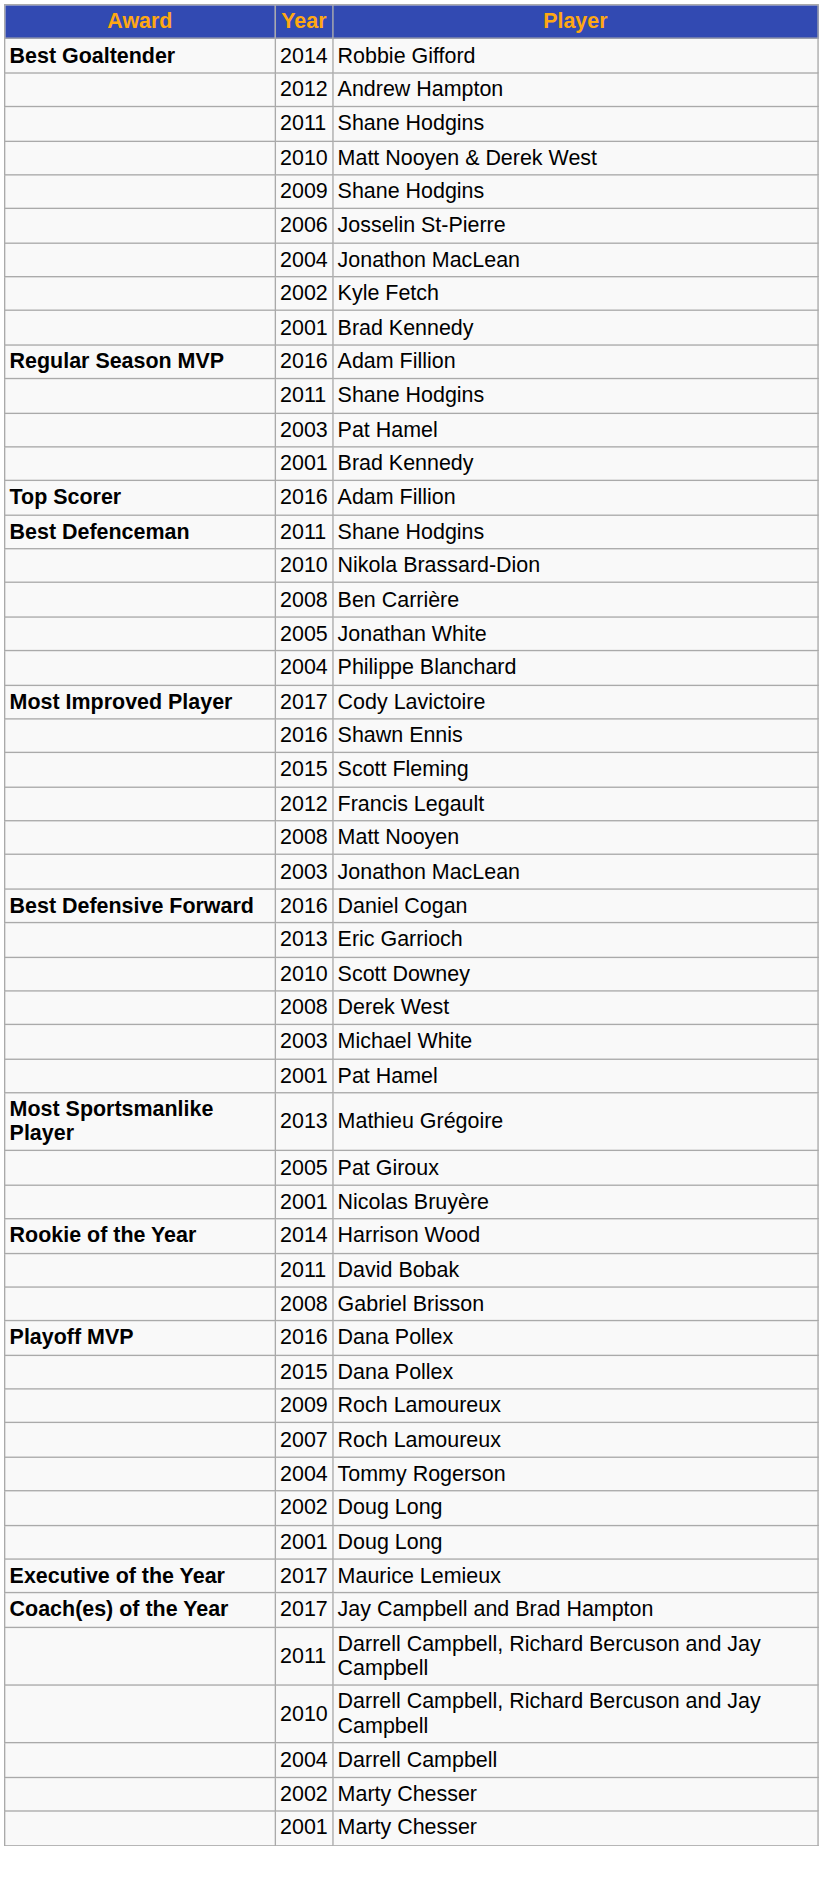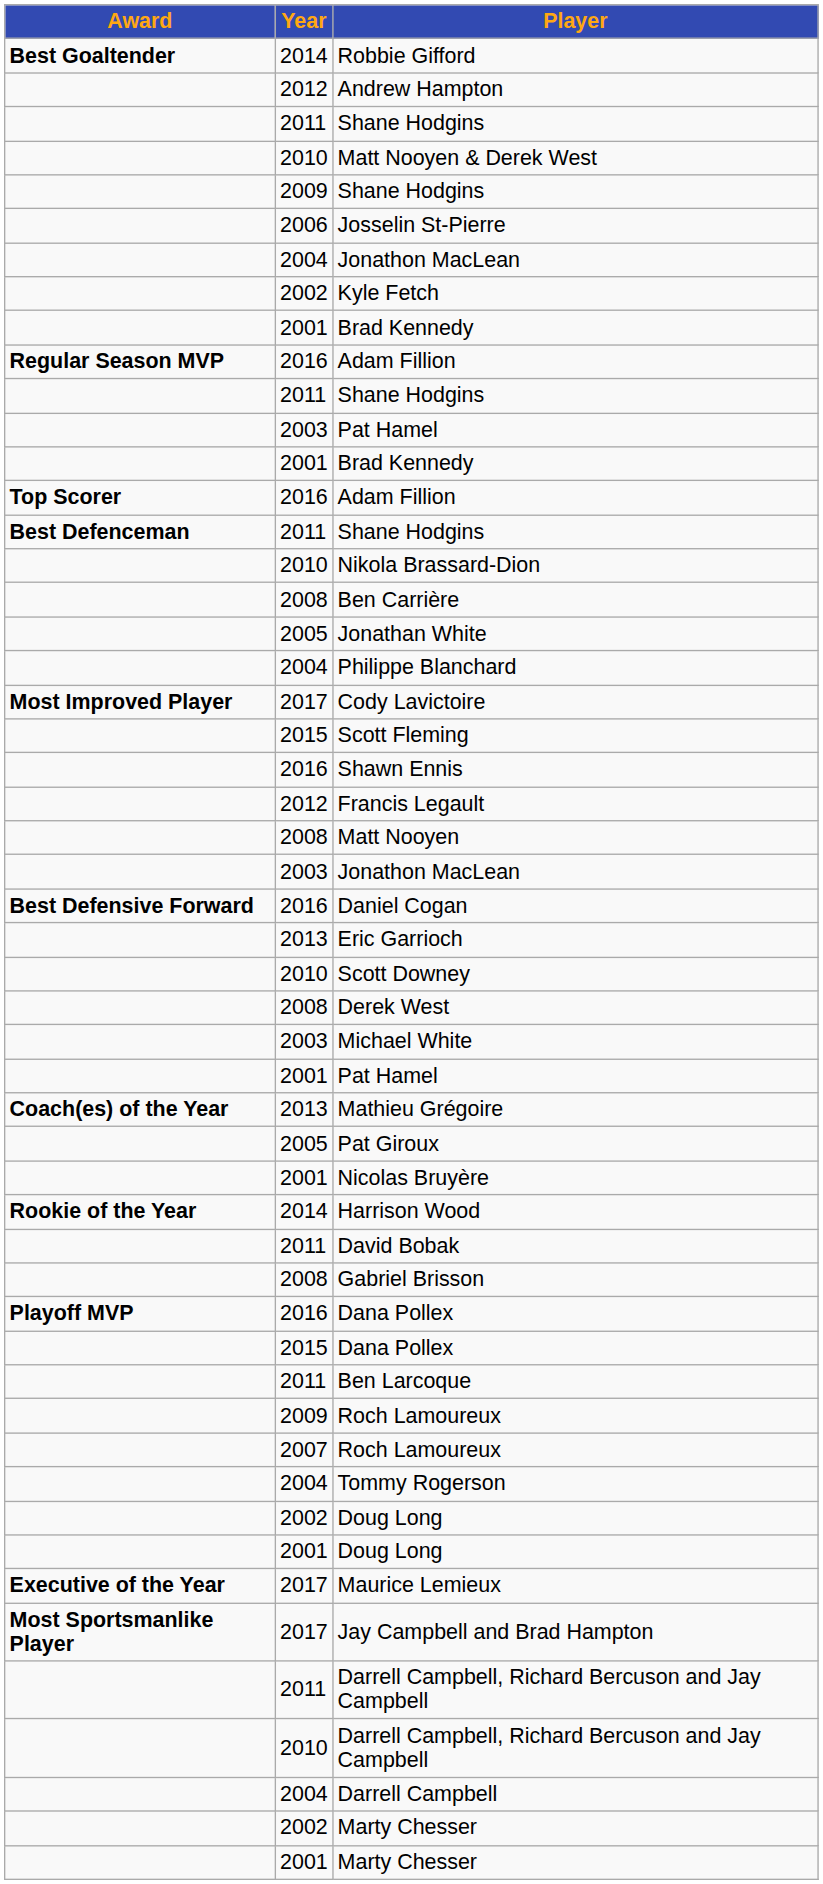rows swapped: Shawn Ennis <-> Scott Fleming
Mathieu Grégoire | Award: Most Sportsmanlike Player -> Coach(es) of the Year
+ row: 2011 | Ben Larcoque
Jay Campbell and Brad Hampton | Award: Coach(es) of the Year -> Most Sportsmanlike Player
